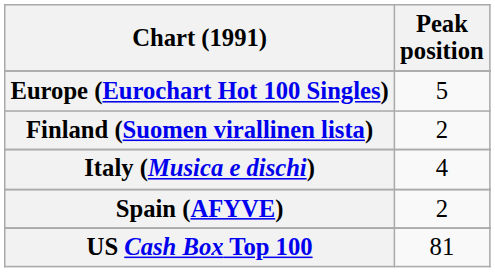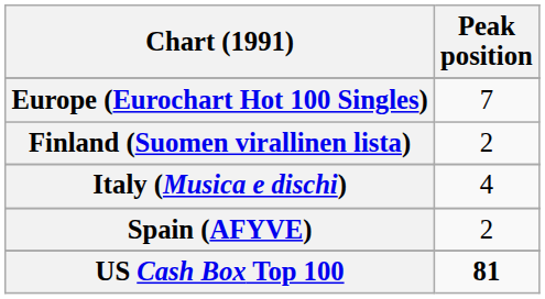Europe (Eurochart Hot 100 Singles) | Peak position: 5 -> 7
US Cash Box Top 100 | Peak position: normal -> bold
